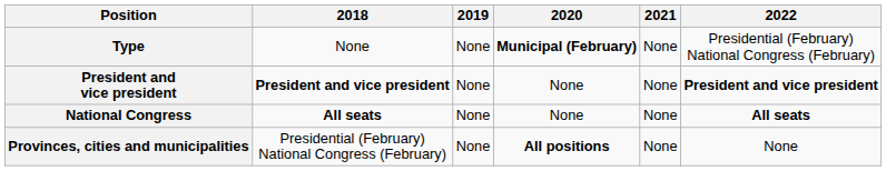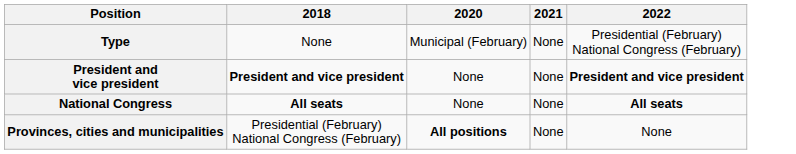- column: 2019 | None | None | None | None
Type | 2020: bold -> normal
